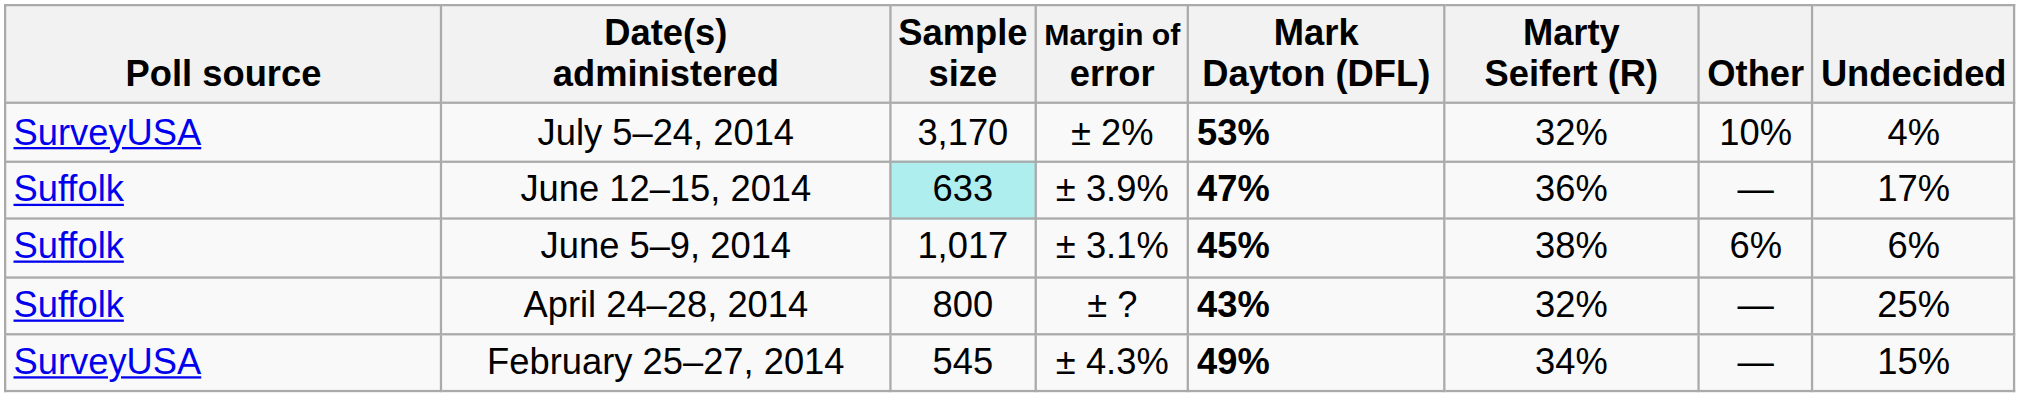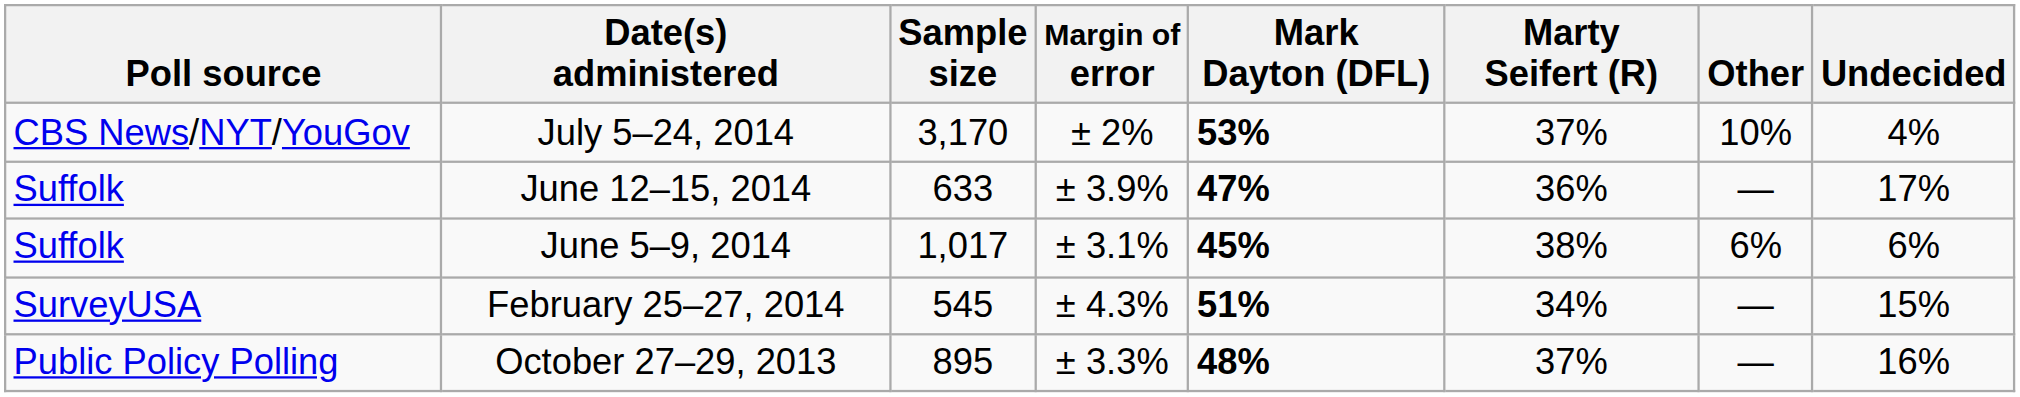July 5–24, 2014 | Poll source: SurveyUSA -> CBS News/NYT/YouGov
July 5–24, 2014 | Marty Seifert (R): 32% -> 37%
June 12–15, 2014 | Sample size: paleturquoise background -> no background
- row: Suffolk | April 24–28, 2014 | 800 | ± ? | 43% | 32% | — | 25%
February 25–27, 2014 | Mark Dayton (DFL): 49% -> 51%
+ row: Public Policy Polling | October 27–29, 2013 | 895 | ± 3.3% | 48% | 37% | — | 16%
